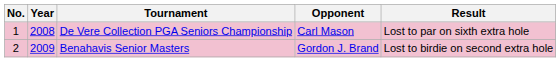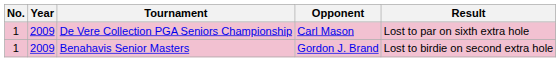De Vere Collection PGA Seniors Championship | Year: 2008 -> 2009
Benahavis Senior Masters | No.: 2 -> 1
